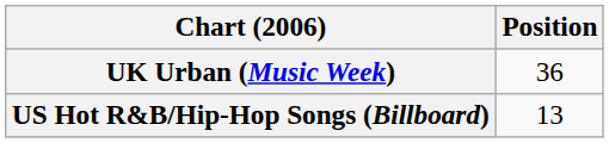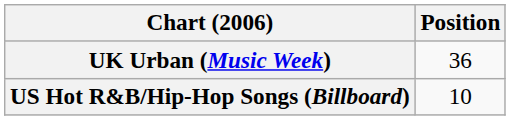US Hot R&B/Hip-Hop Songs (Billboard) | Position: 13 -> 10
